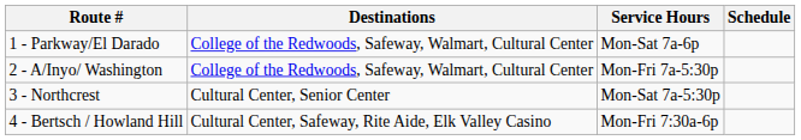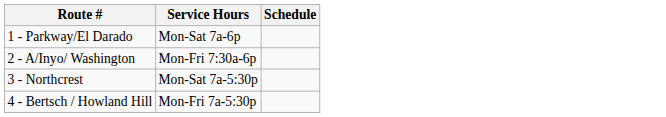- column: Destinations | College of the Redwoods, Safeway, Walmart, Cultural Center | College of the Redwoods, Safeway, Walmart, Cultural Center | Cultural Center, Senior Center | Cultural Center, Safeway, Rite Aide, Elk Valley Casino
2 - A/Inyo/ Washington | Service Hours: Mon-Fri 7a-5:30p -> Mon-Fri 7:30a-6p
4 - Bertsch / Howland Hill | Service Hours: Mon-Fri 7:30a-6p -> Mon-Fri 7a-5:30p
